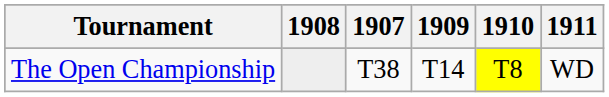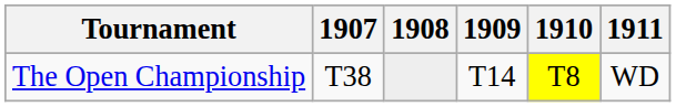columns swapped: 1907 <-> 1908
